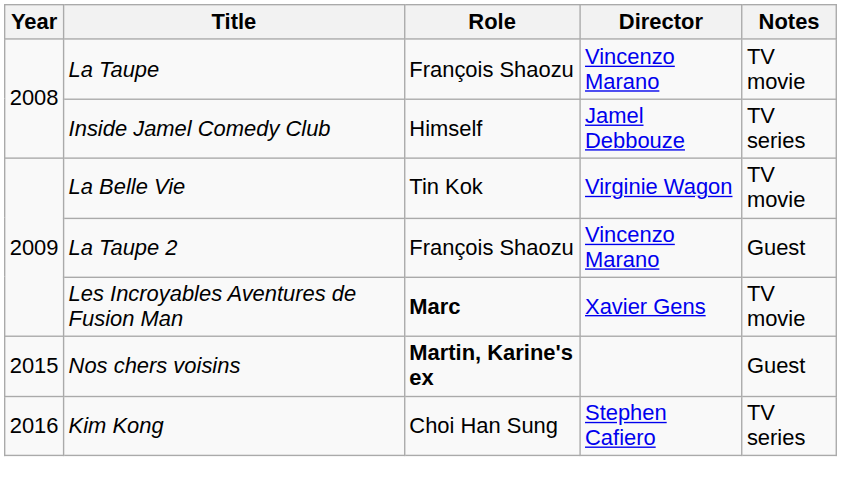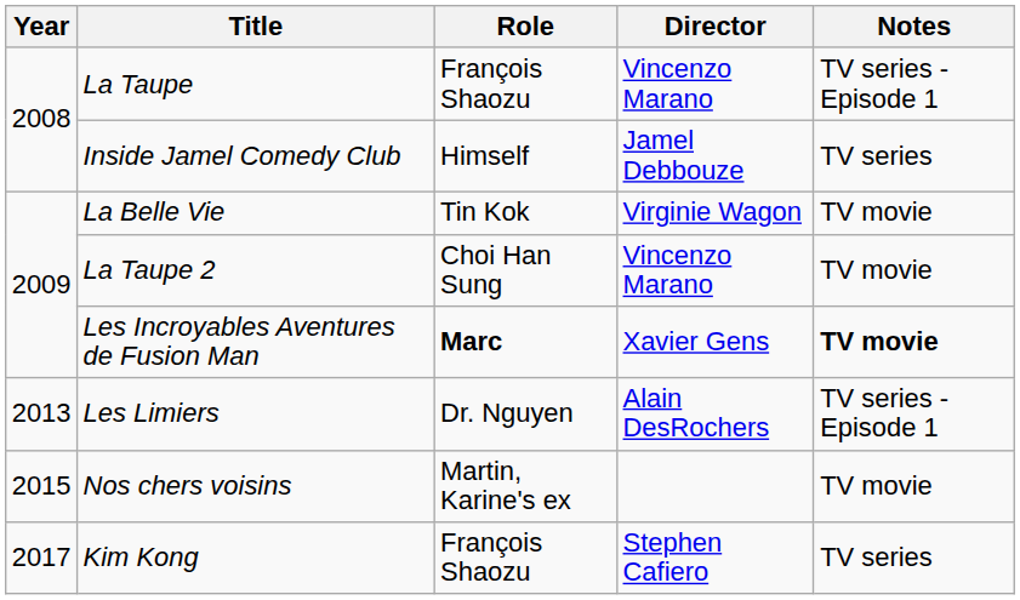La Taupe | Notes: TV movie -> TV series - Episode 1
La Taupe 2 | Role: François Shaozu -> Choi Han Sung
La Taupe 2 | Notes: Guest -> TV movie
Les Incroyables Aventures de Fusion Man | Notes: normal -> bold
+ row: 2013 | Les Limiers | Dr. Nguyen | Alain DesRochers | TV series - Episode 1
Nos chers voisins | Role: bold -> normal
Nos chers voisins | Notes: Guest -> TV movie
Kim Kong | Year: 2016 -> 2017
Kim Kong | Role: Choi Han Sung -> François Shaozu
